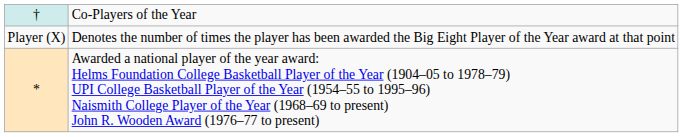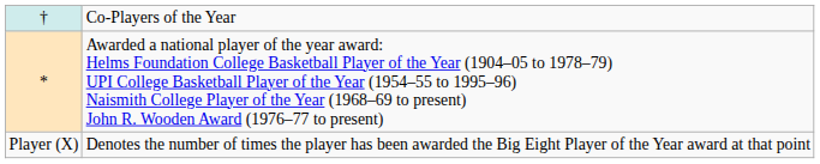rows swapped: * <-> Player (X)
